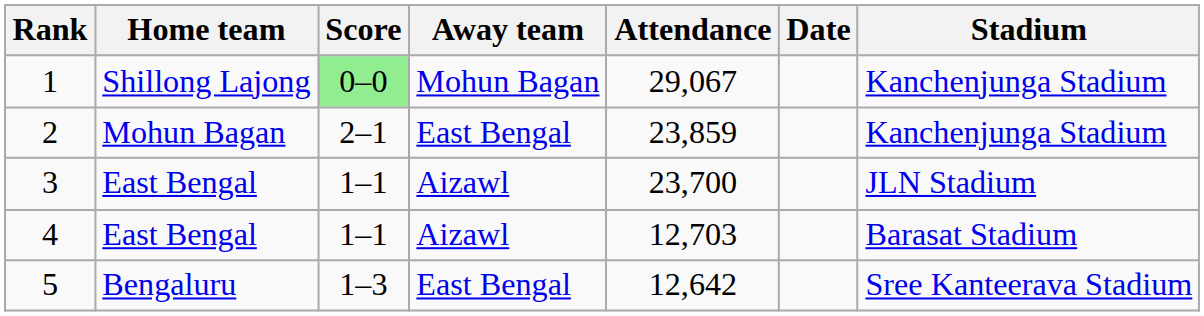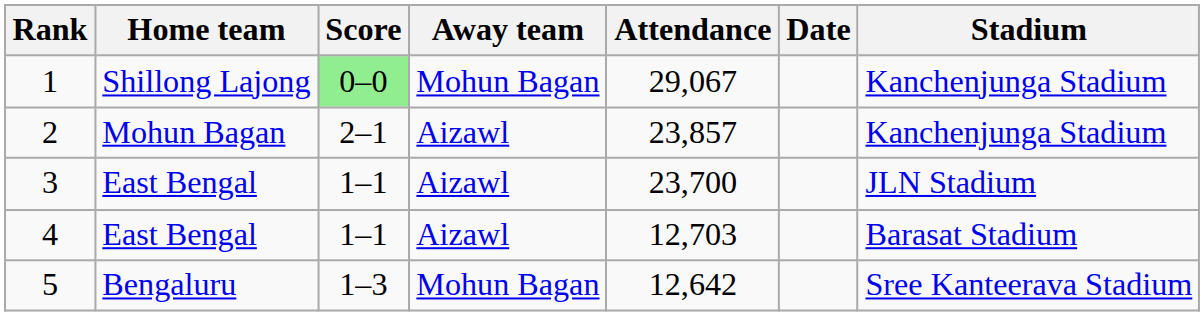2 | Away team: East Bengal -> Aizawl
2 | Attendance: 23,859 -> 23,857
5 | Away team: East Bengal -> Mohun Bagan
